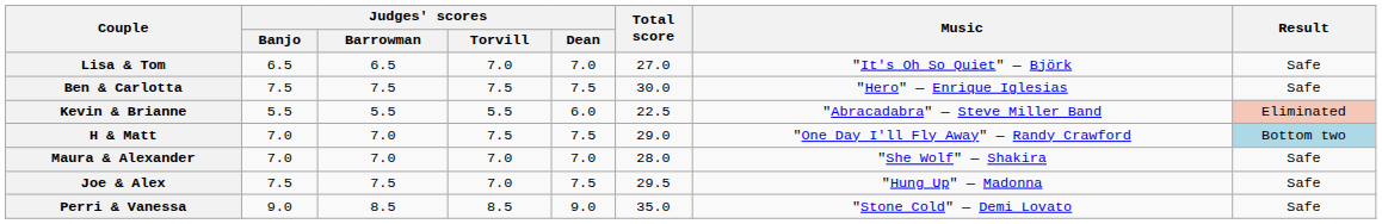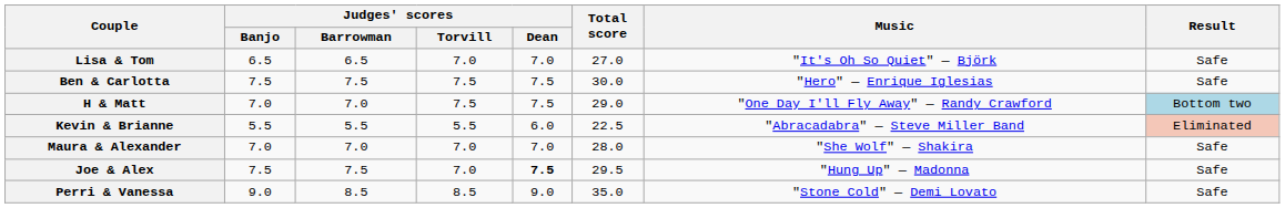rows swapped: H & Matt <-> Kevin & Brianne
Joe & Alex | Judges' scores / Dean: normal -> bold
